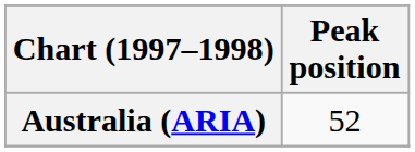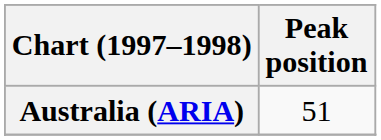Australia (ARIA) | Peak position: 52 -> 51
